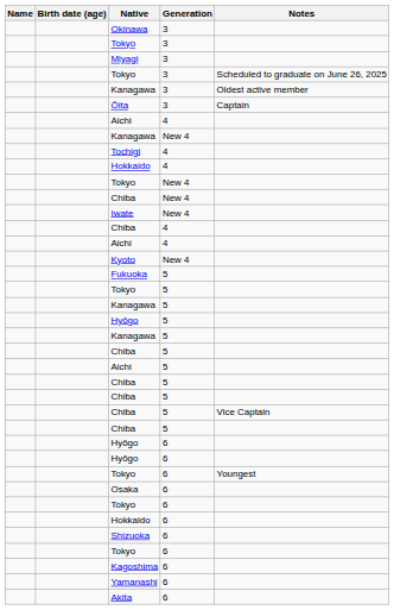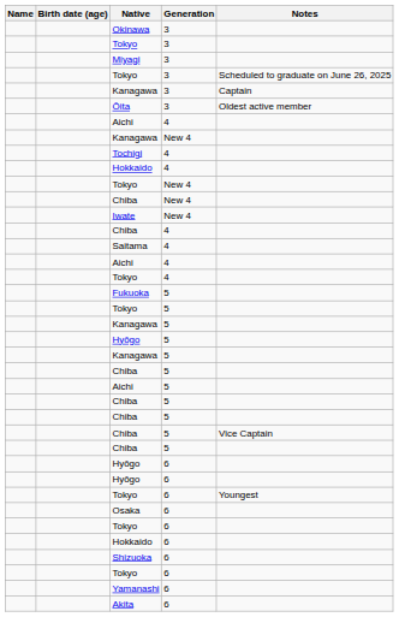Kanagawa / 3 | Notes: Oldest active member -> Captain
Ōita | Notes: Captain -> Oldest active member
+ row: Saitama | 4
+ row: Tokyo | 4
- row: Kyoto | New 4
- row: Kagoshima | 6
